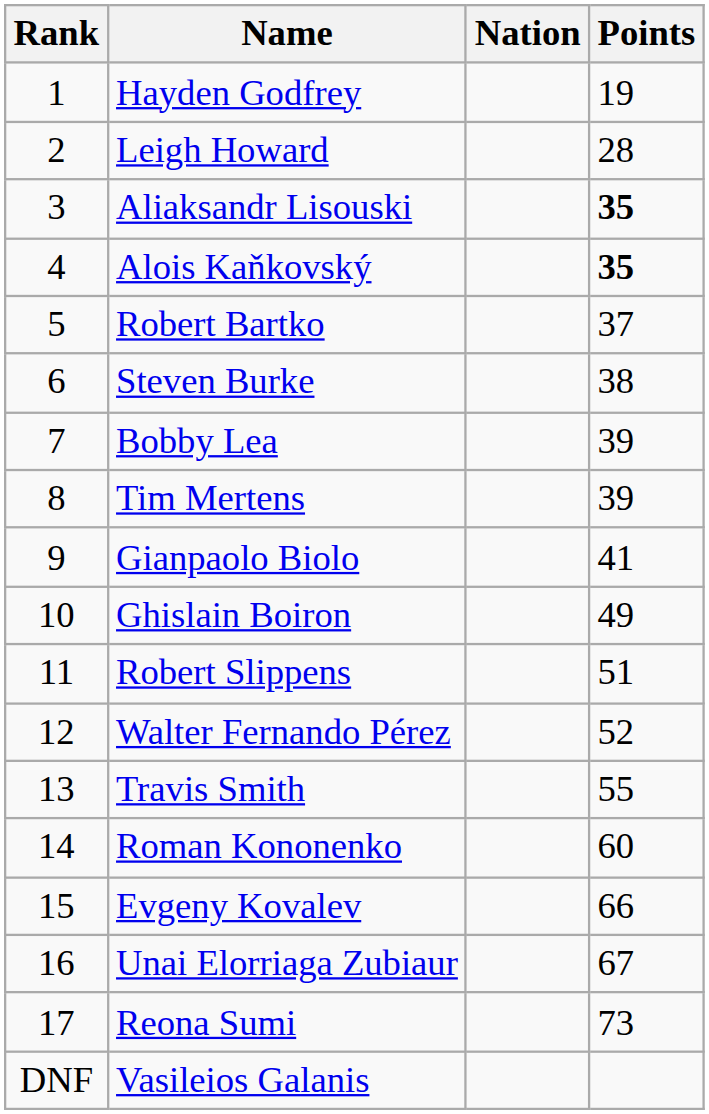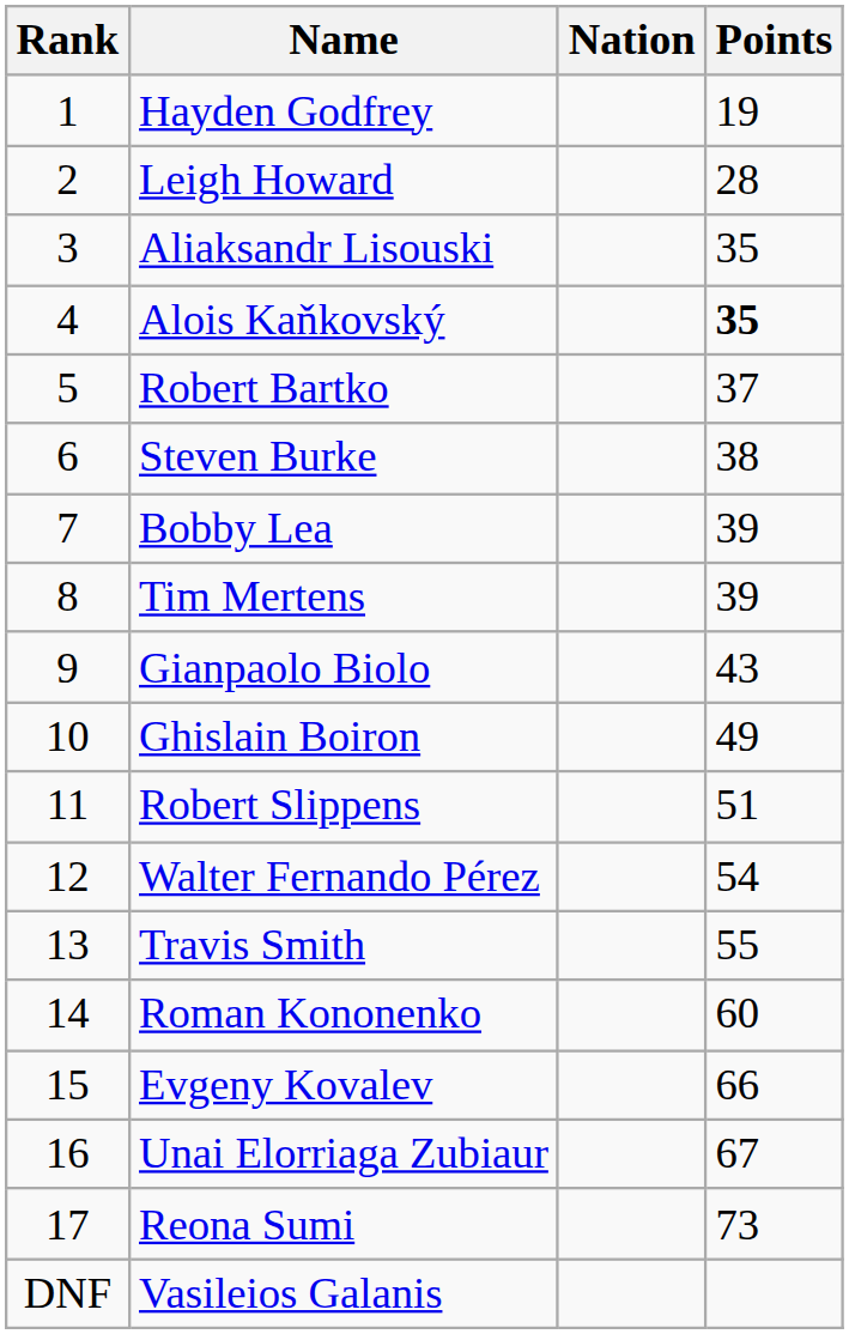Aliaksandr Lisouski | Points: bold -> normal
Gianpaolo Biolo | Points: 41 -> 43
Walter Fernando Pérez | Points: 52 -> 54
